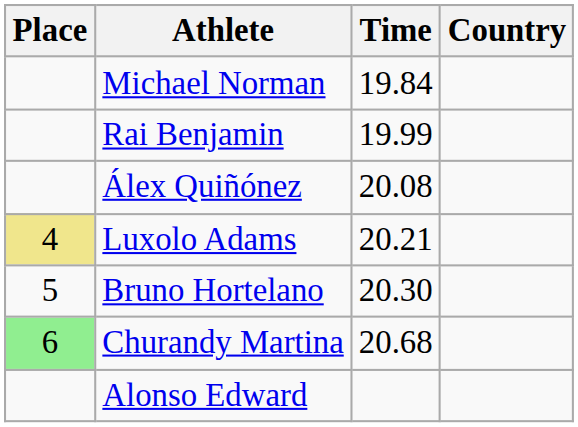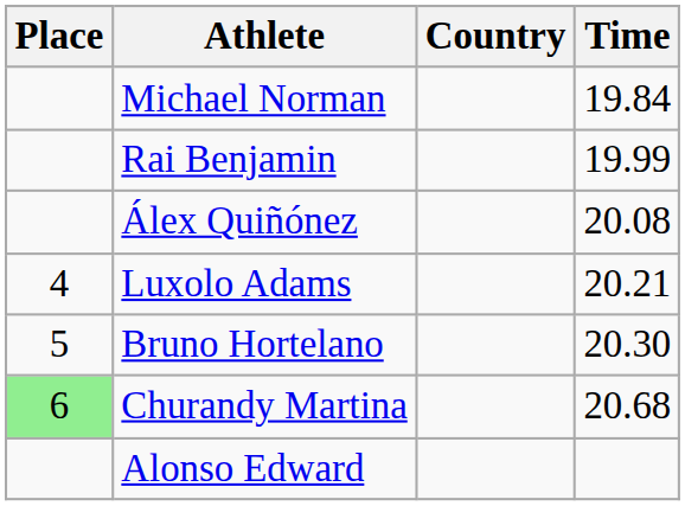columns swapped: Country <-> Time
Luxolo Adams | Place: khaki background -> no background
